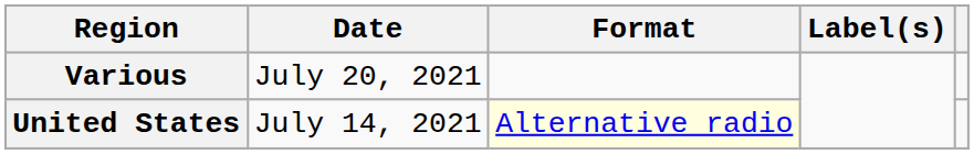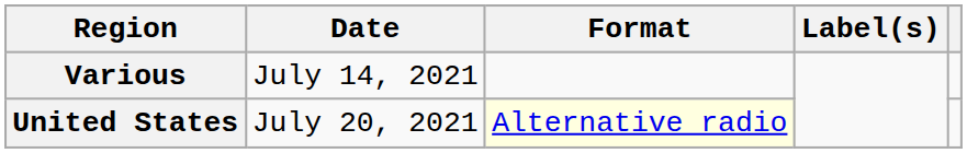Various | Date: July 20, 2021 -> July 14, 2021
United States | Date: July 14, 2021 -> July 20, 2021
